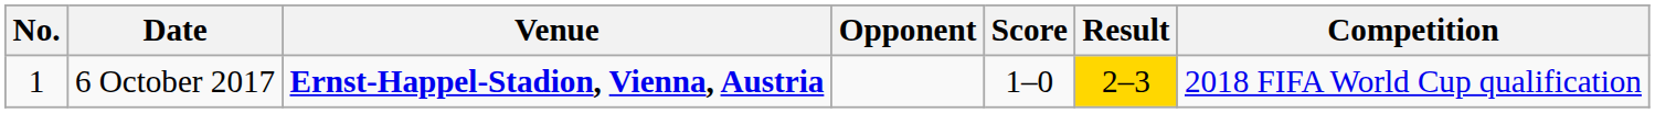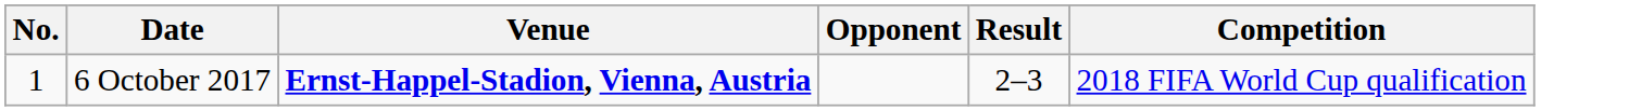- column: Score | 1–0
6 October 2017 | Result: gold background -> no background
